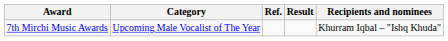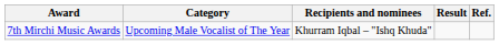columns swapped: Recipients and nominees <-> Ref.
